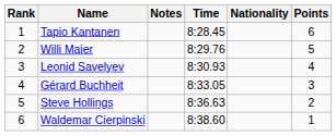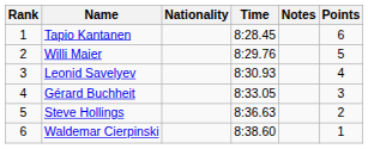columns swapped: Nationality <-> Notes
